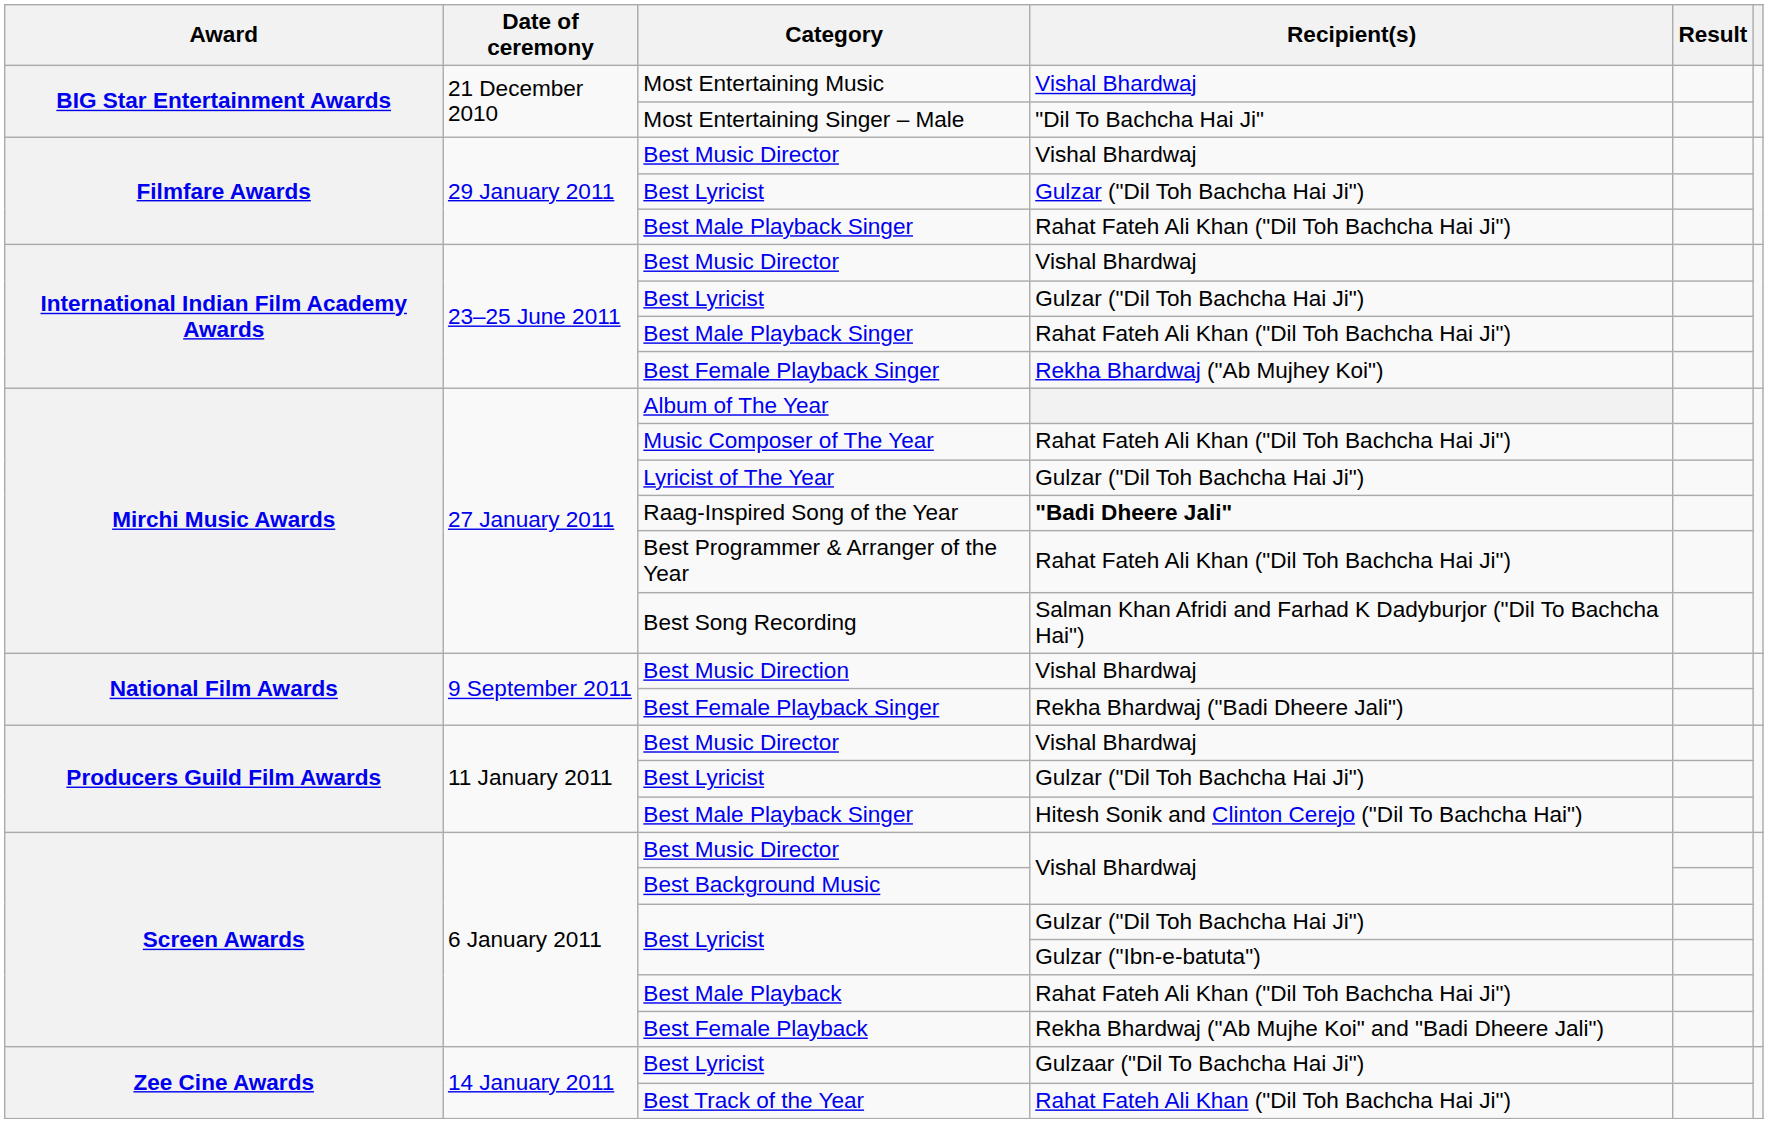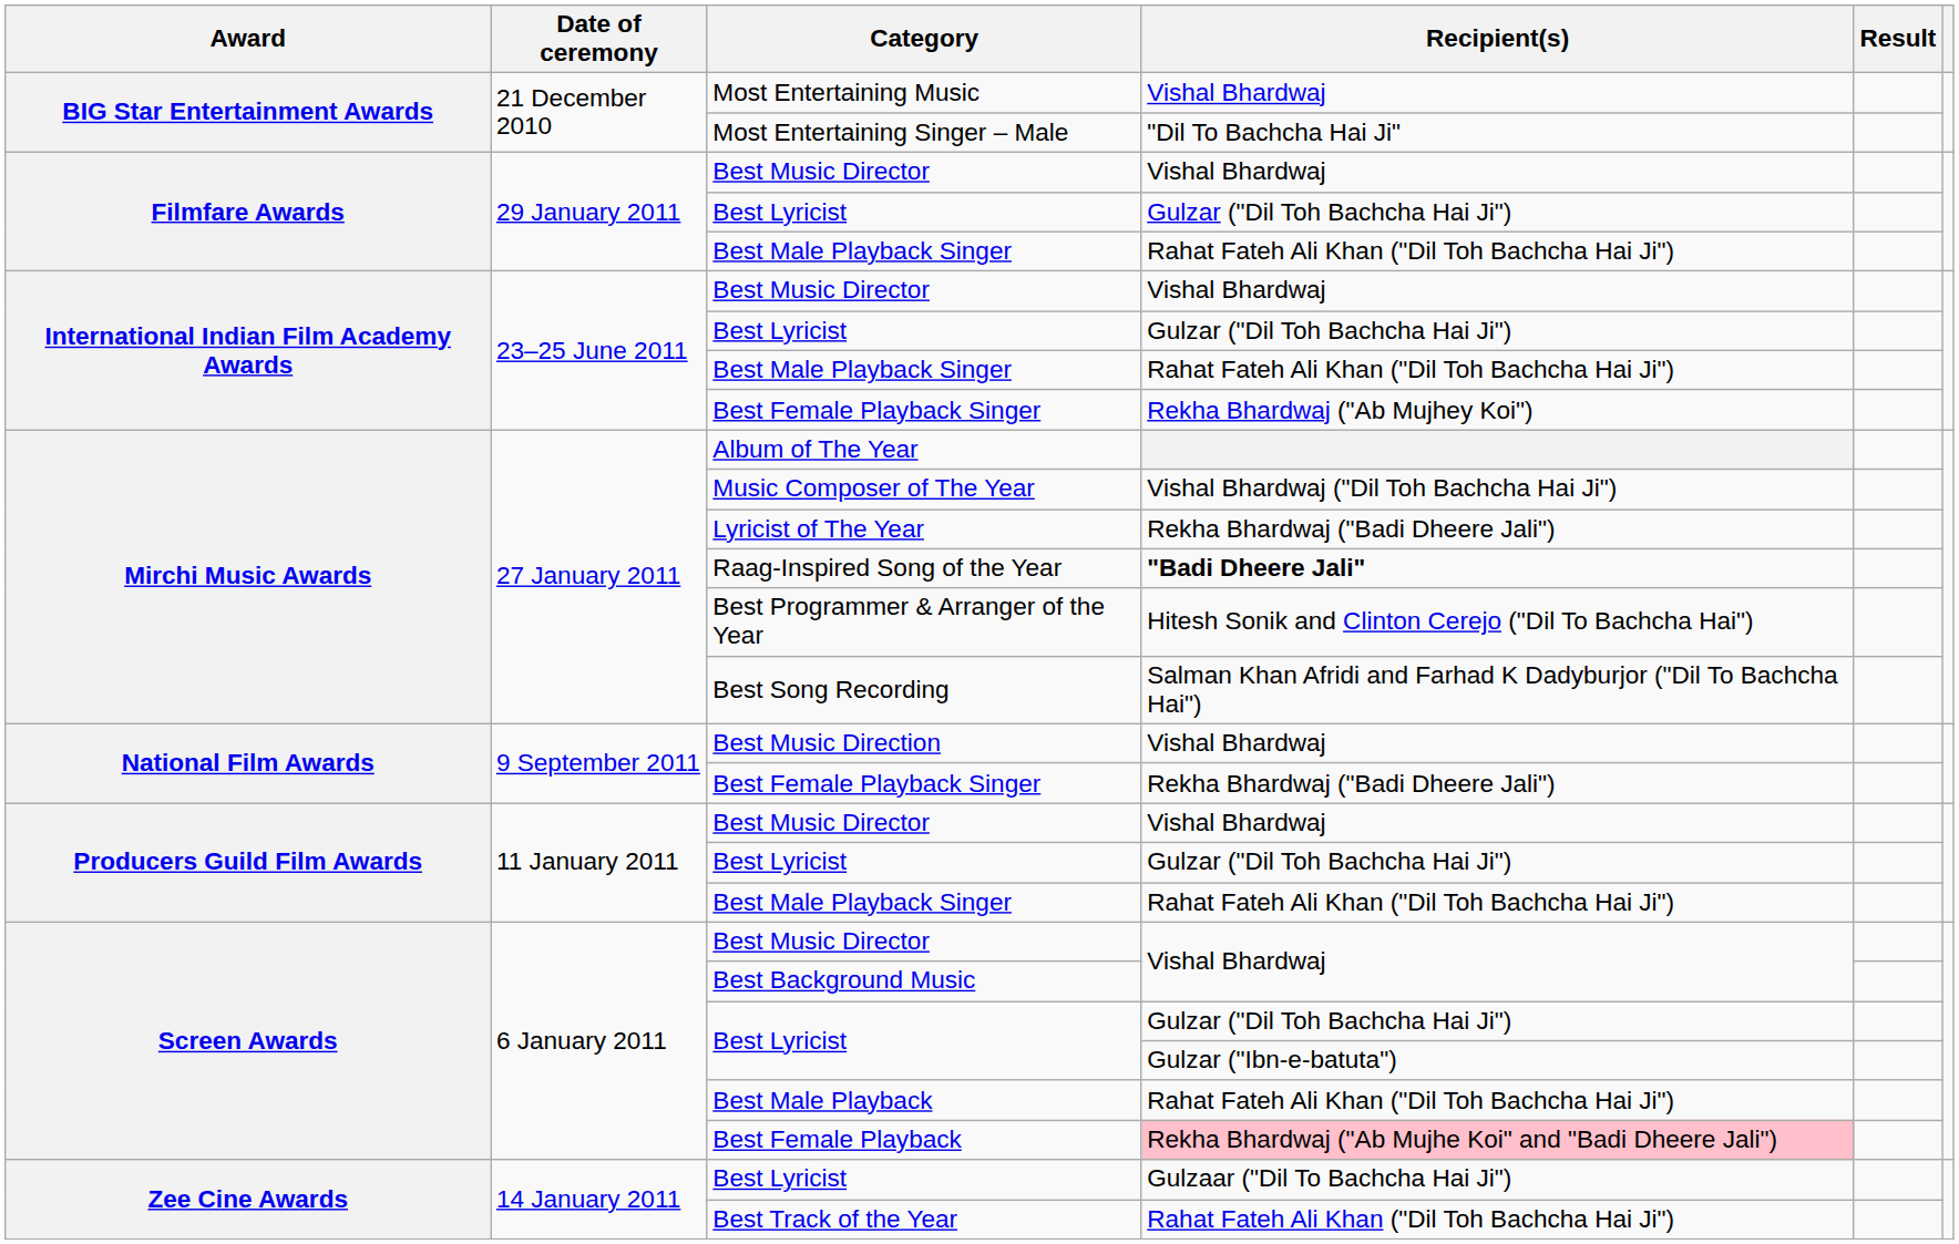Music Composer of The Year | Recipient(s): Rahat Fateh Ali Khan ("Dil Toh Bachcha Hai Ji") -> Vishal Bhardwaj ("Dil Toh Bachcha Hai Ji")
Lyricist of The Year | Recipient(s): Gulzar ("Dil Toh Bachcha Hai Ji") -> Rekha Bhardwaj ("Badi Dheere Jali")
Best Programmer & Arranger of the Year | Recipient(s): Rahat Fateh Ali Khan ("Dil Toh Bachcha Hai Ji") -> Hitesh Sonik and Clinton Cerejo ("Dil To Bachcha Hai")
Producers Guild Film Awards / Best Male Playback Singer | Recipient(s): Hitesh Sonik and Clinton Cerejo ("Dil To Bachcha Hai") -> Rahat Fateh Ali Khan ("Dil Toh Bachcha Hai Ji")
Best Female Playback | Recipient(s): no background -> pink background
